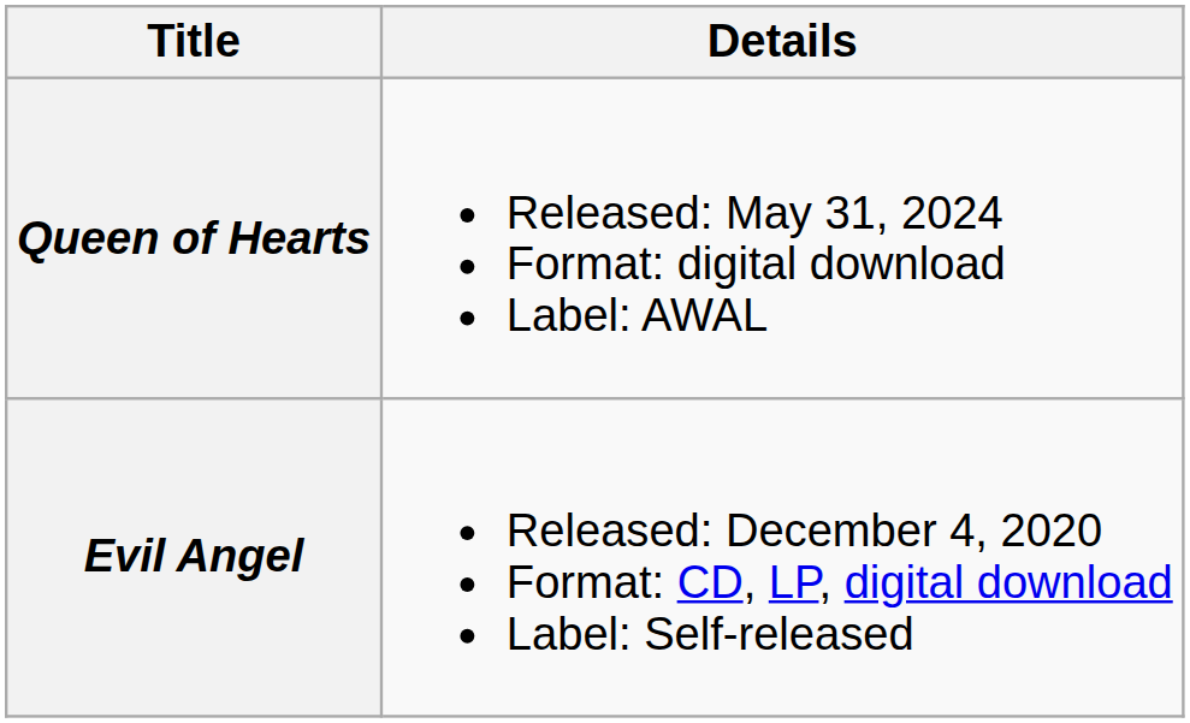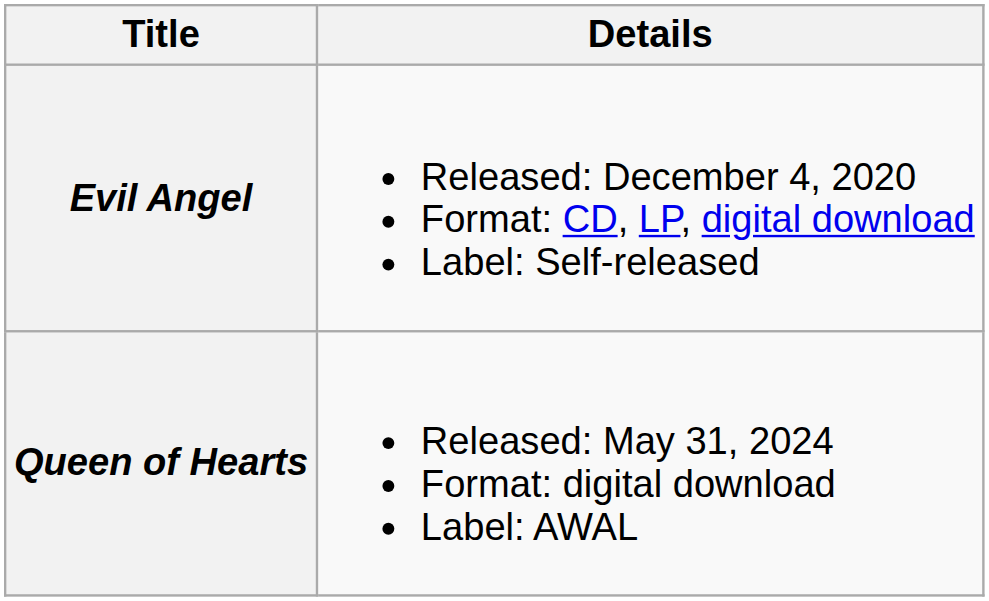rows swapped: Evil Angel <-> Queen of Hearts
